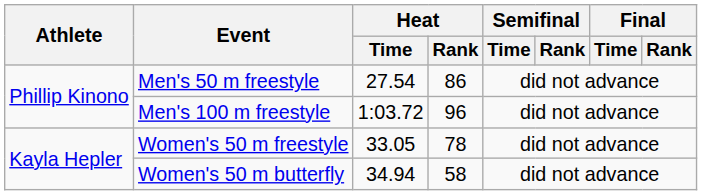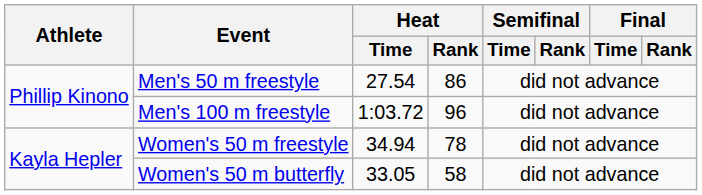Women's 50 m freestyle | Heat / Time: 33.05 -> 34.94
Women's 50 m butterfly | Heat / Time: 34.94 -> 33.05
